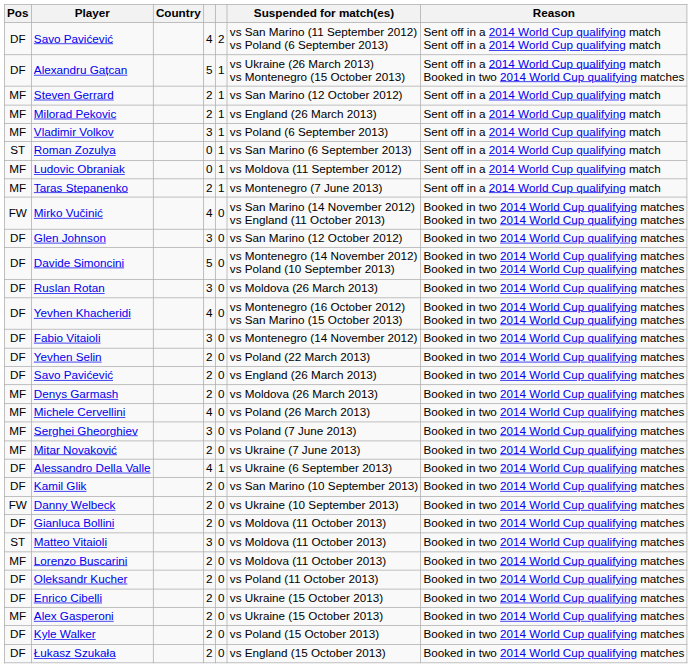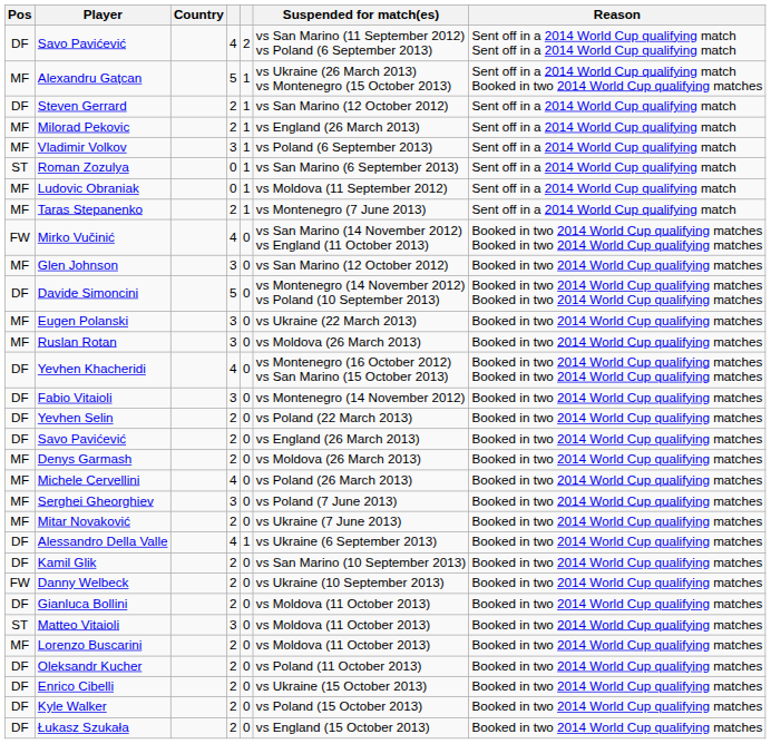Alexandru Gațcan | Pos: DF -> MF
Steven Gerrard | Pos: MF -> DF
Glen Johnson | Pos: DF -> MF
+ row: MF | Eugen Polanski | 3 | 0 | vs Ukraine (22 March 2013) | Booked in two 2014 World Cup qualifying matches
Ruslan Rotan | Pos: DF -> MF
- row: MF | Alex Gasperoni | 2 | 0 | vs Ukraine (15 October 2013) | Booked in two 2014 World Cup qualifying matches
